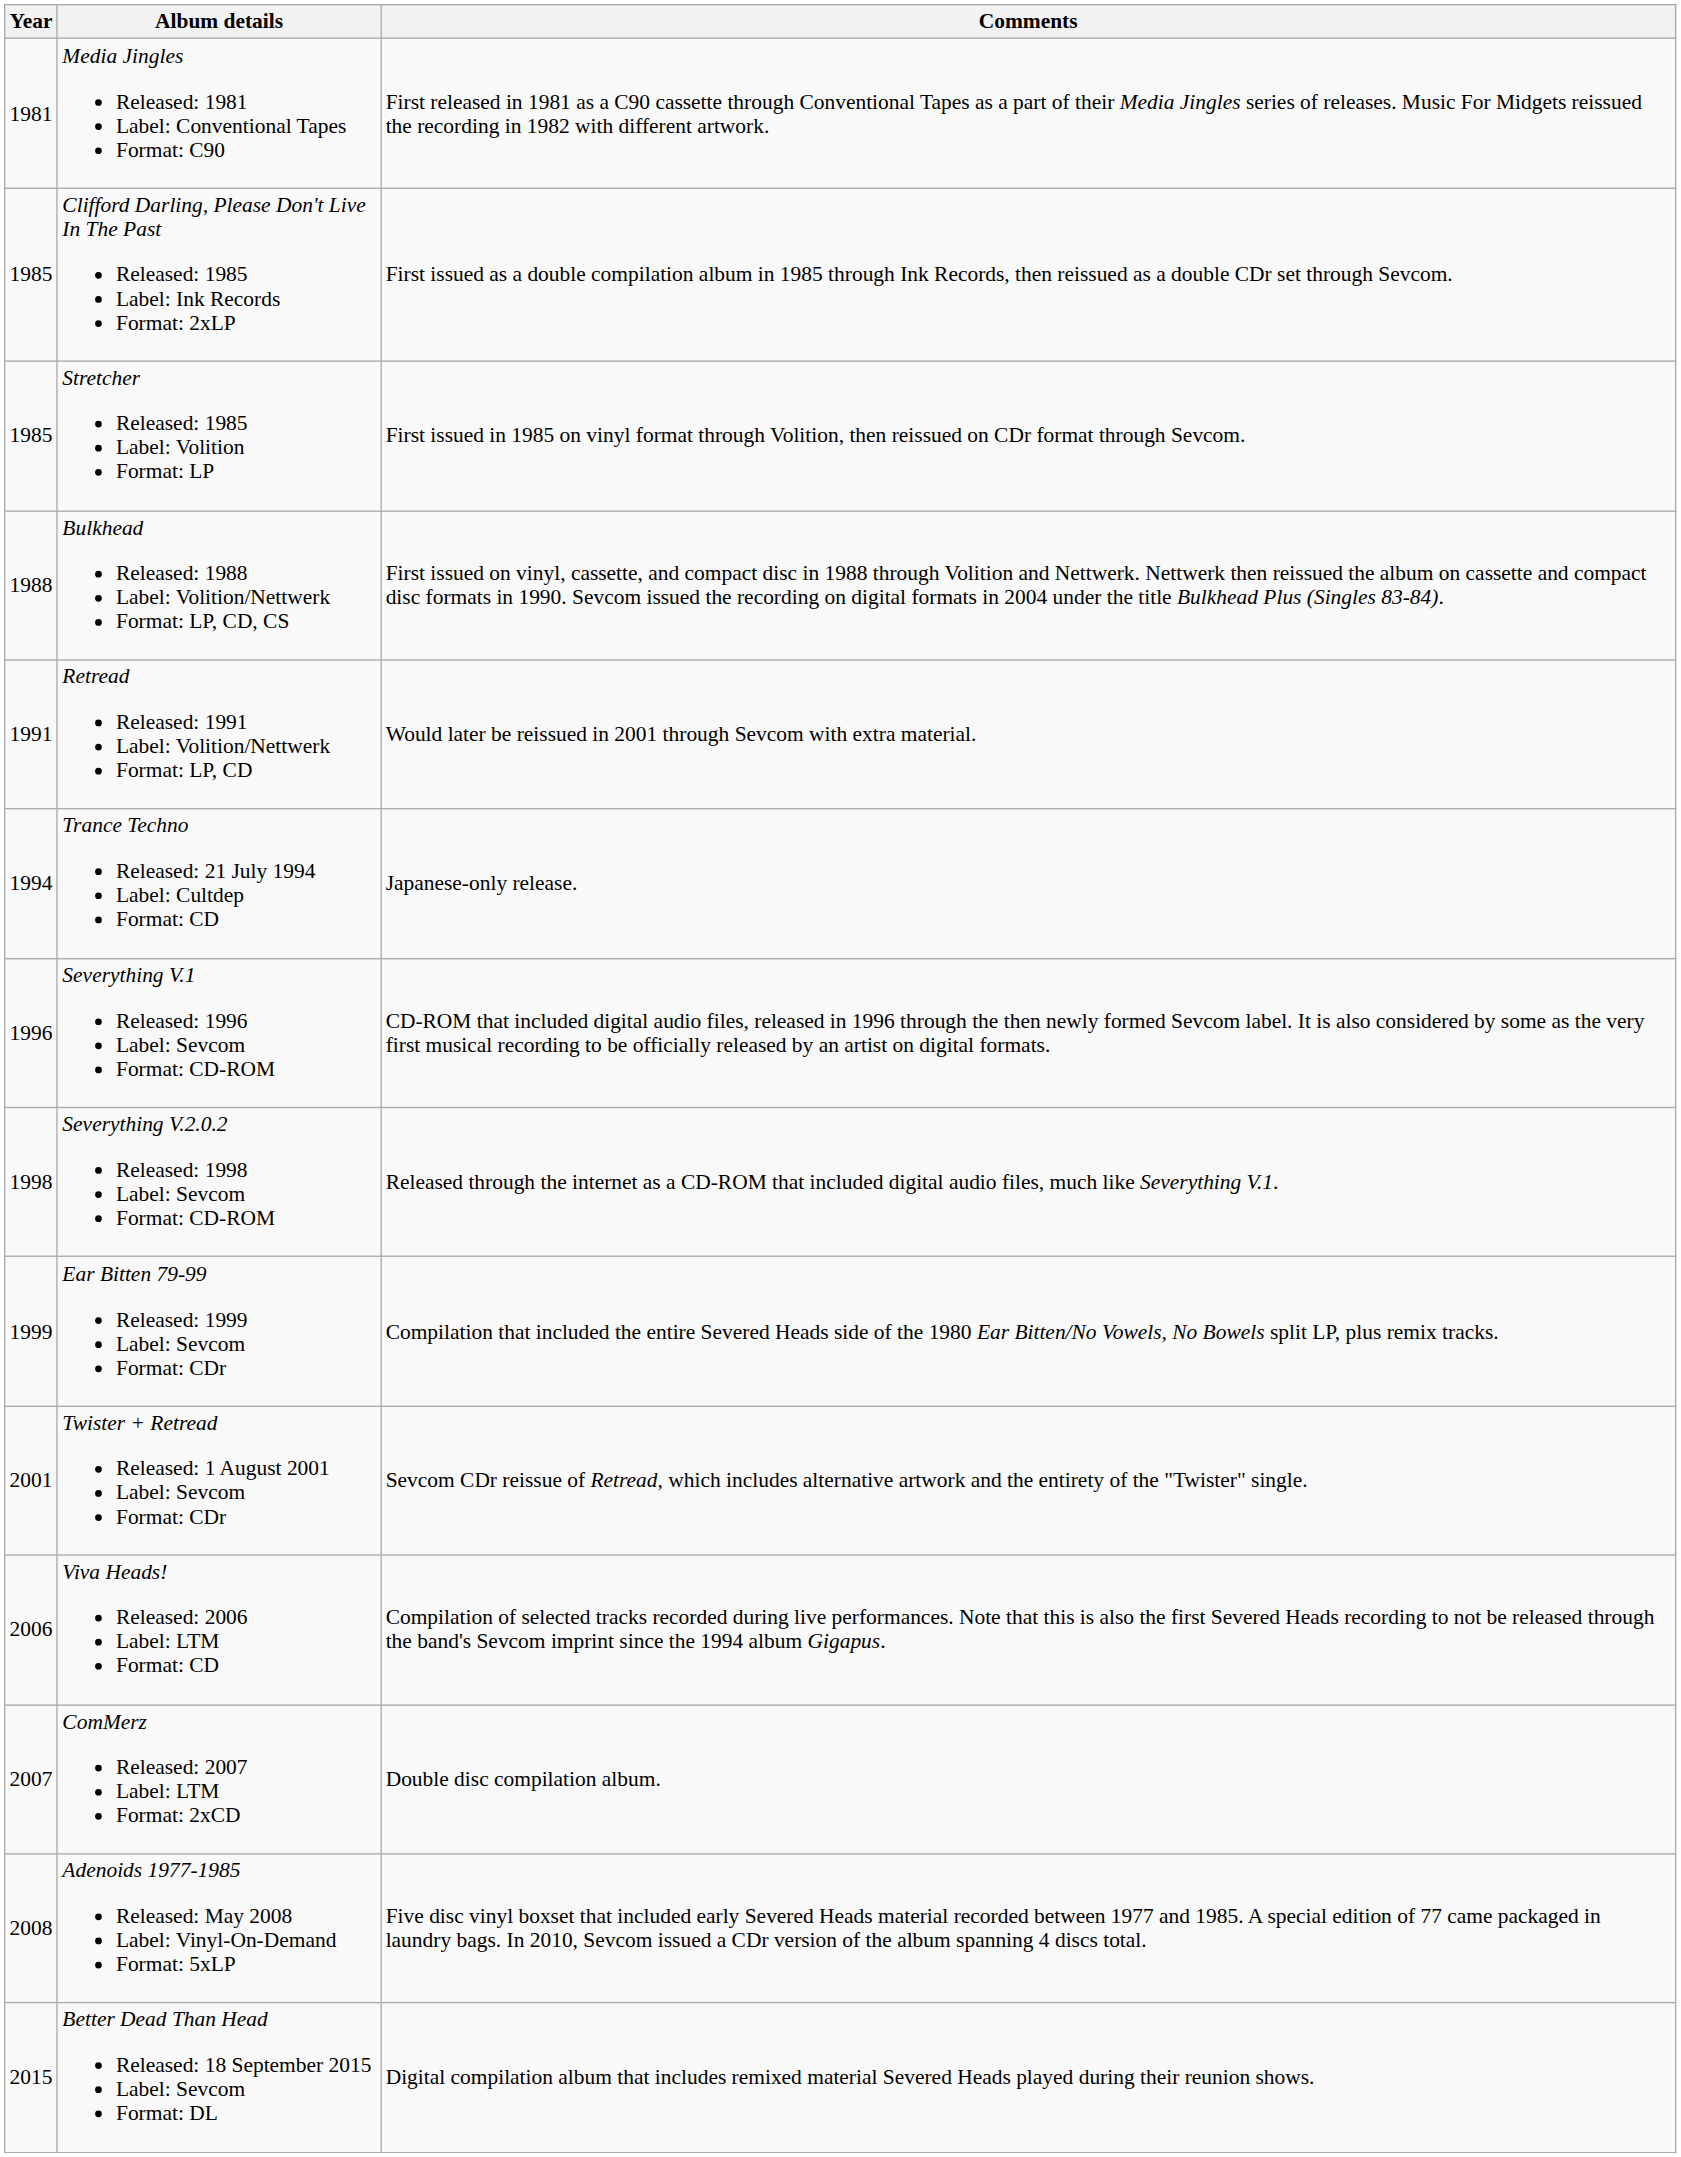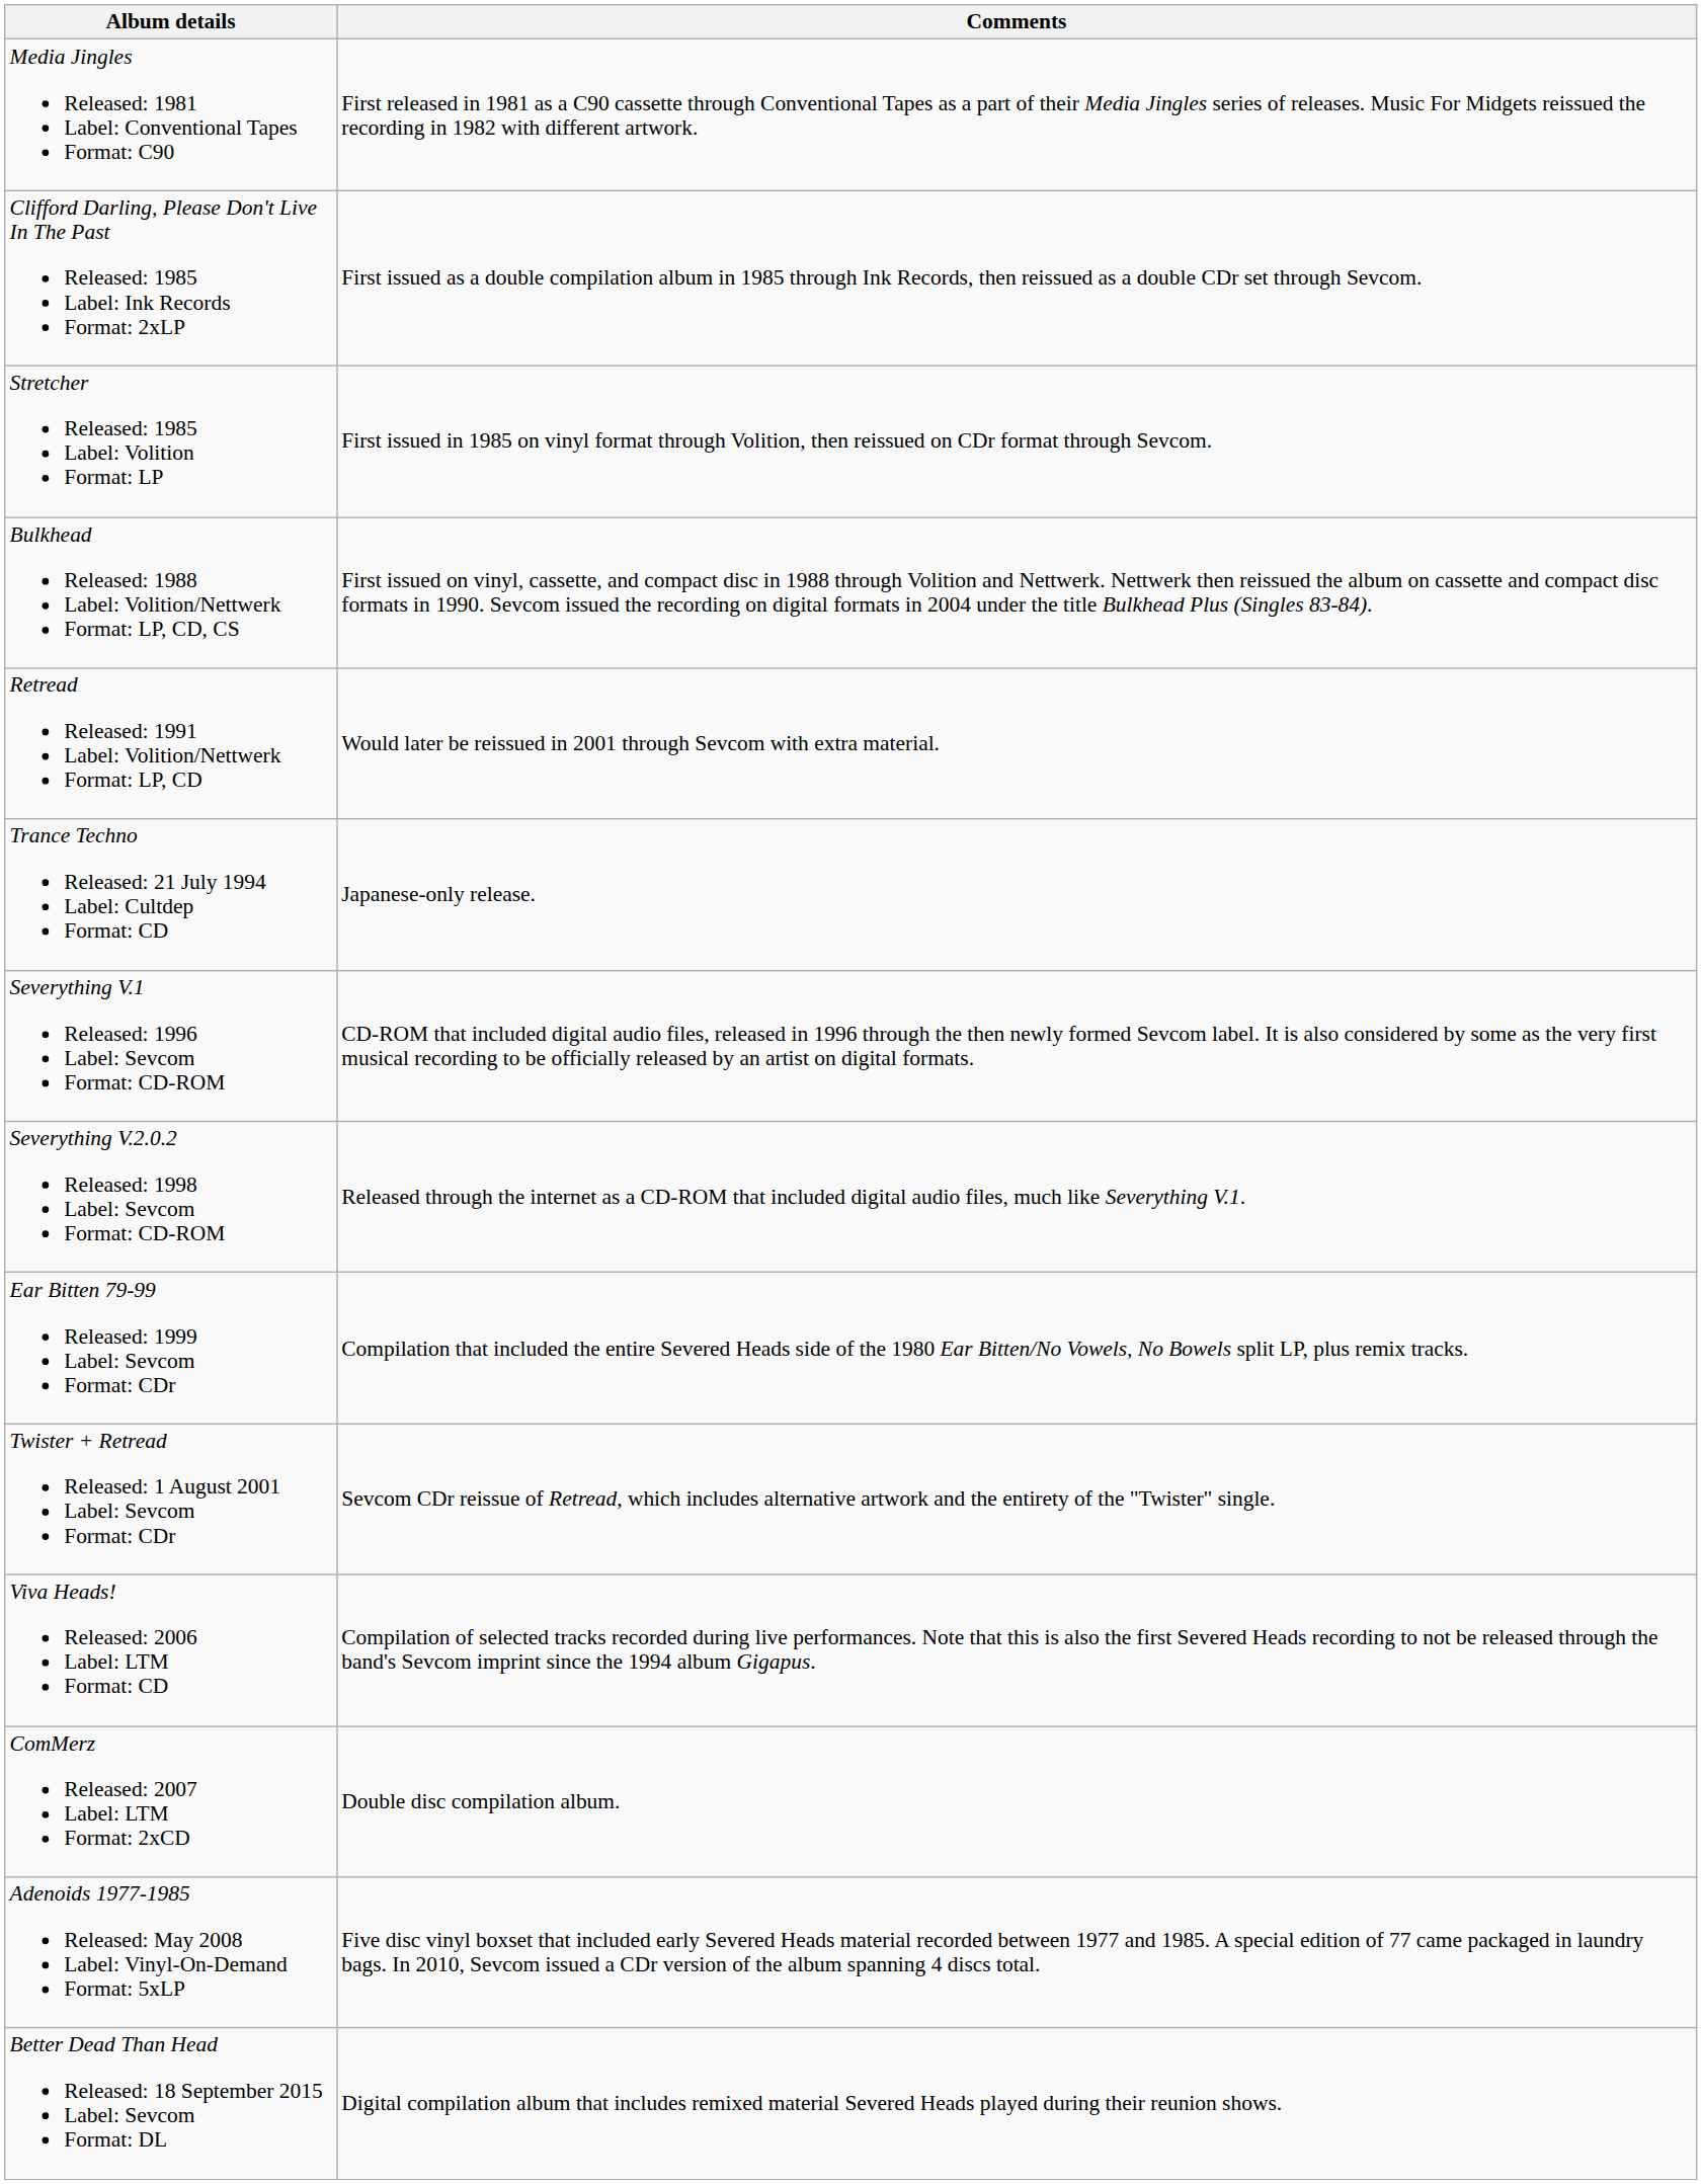- column: Year | 1981 | 1985 | 1985 | 1988 | 1991 | 1994 | 1996 | 1998 | 1999 | 2001 | 2006 | 2007 | 2008 | 2015
